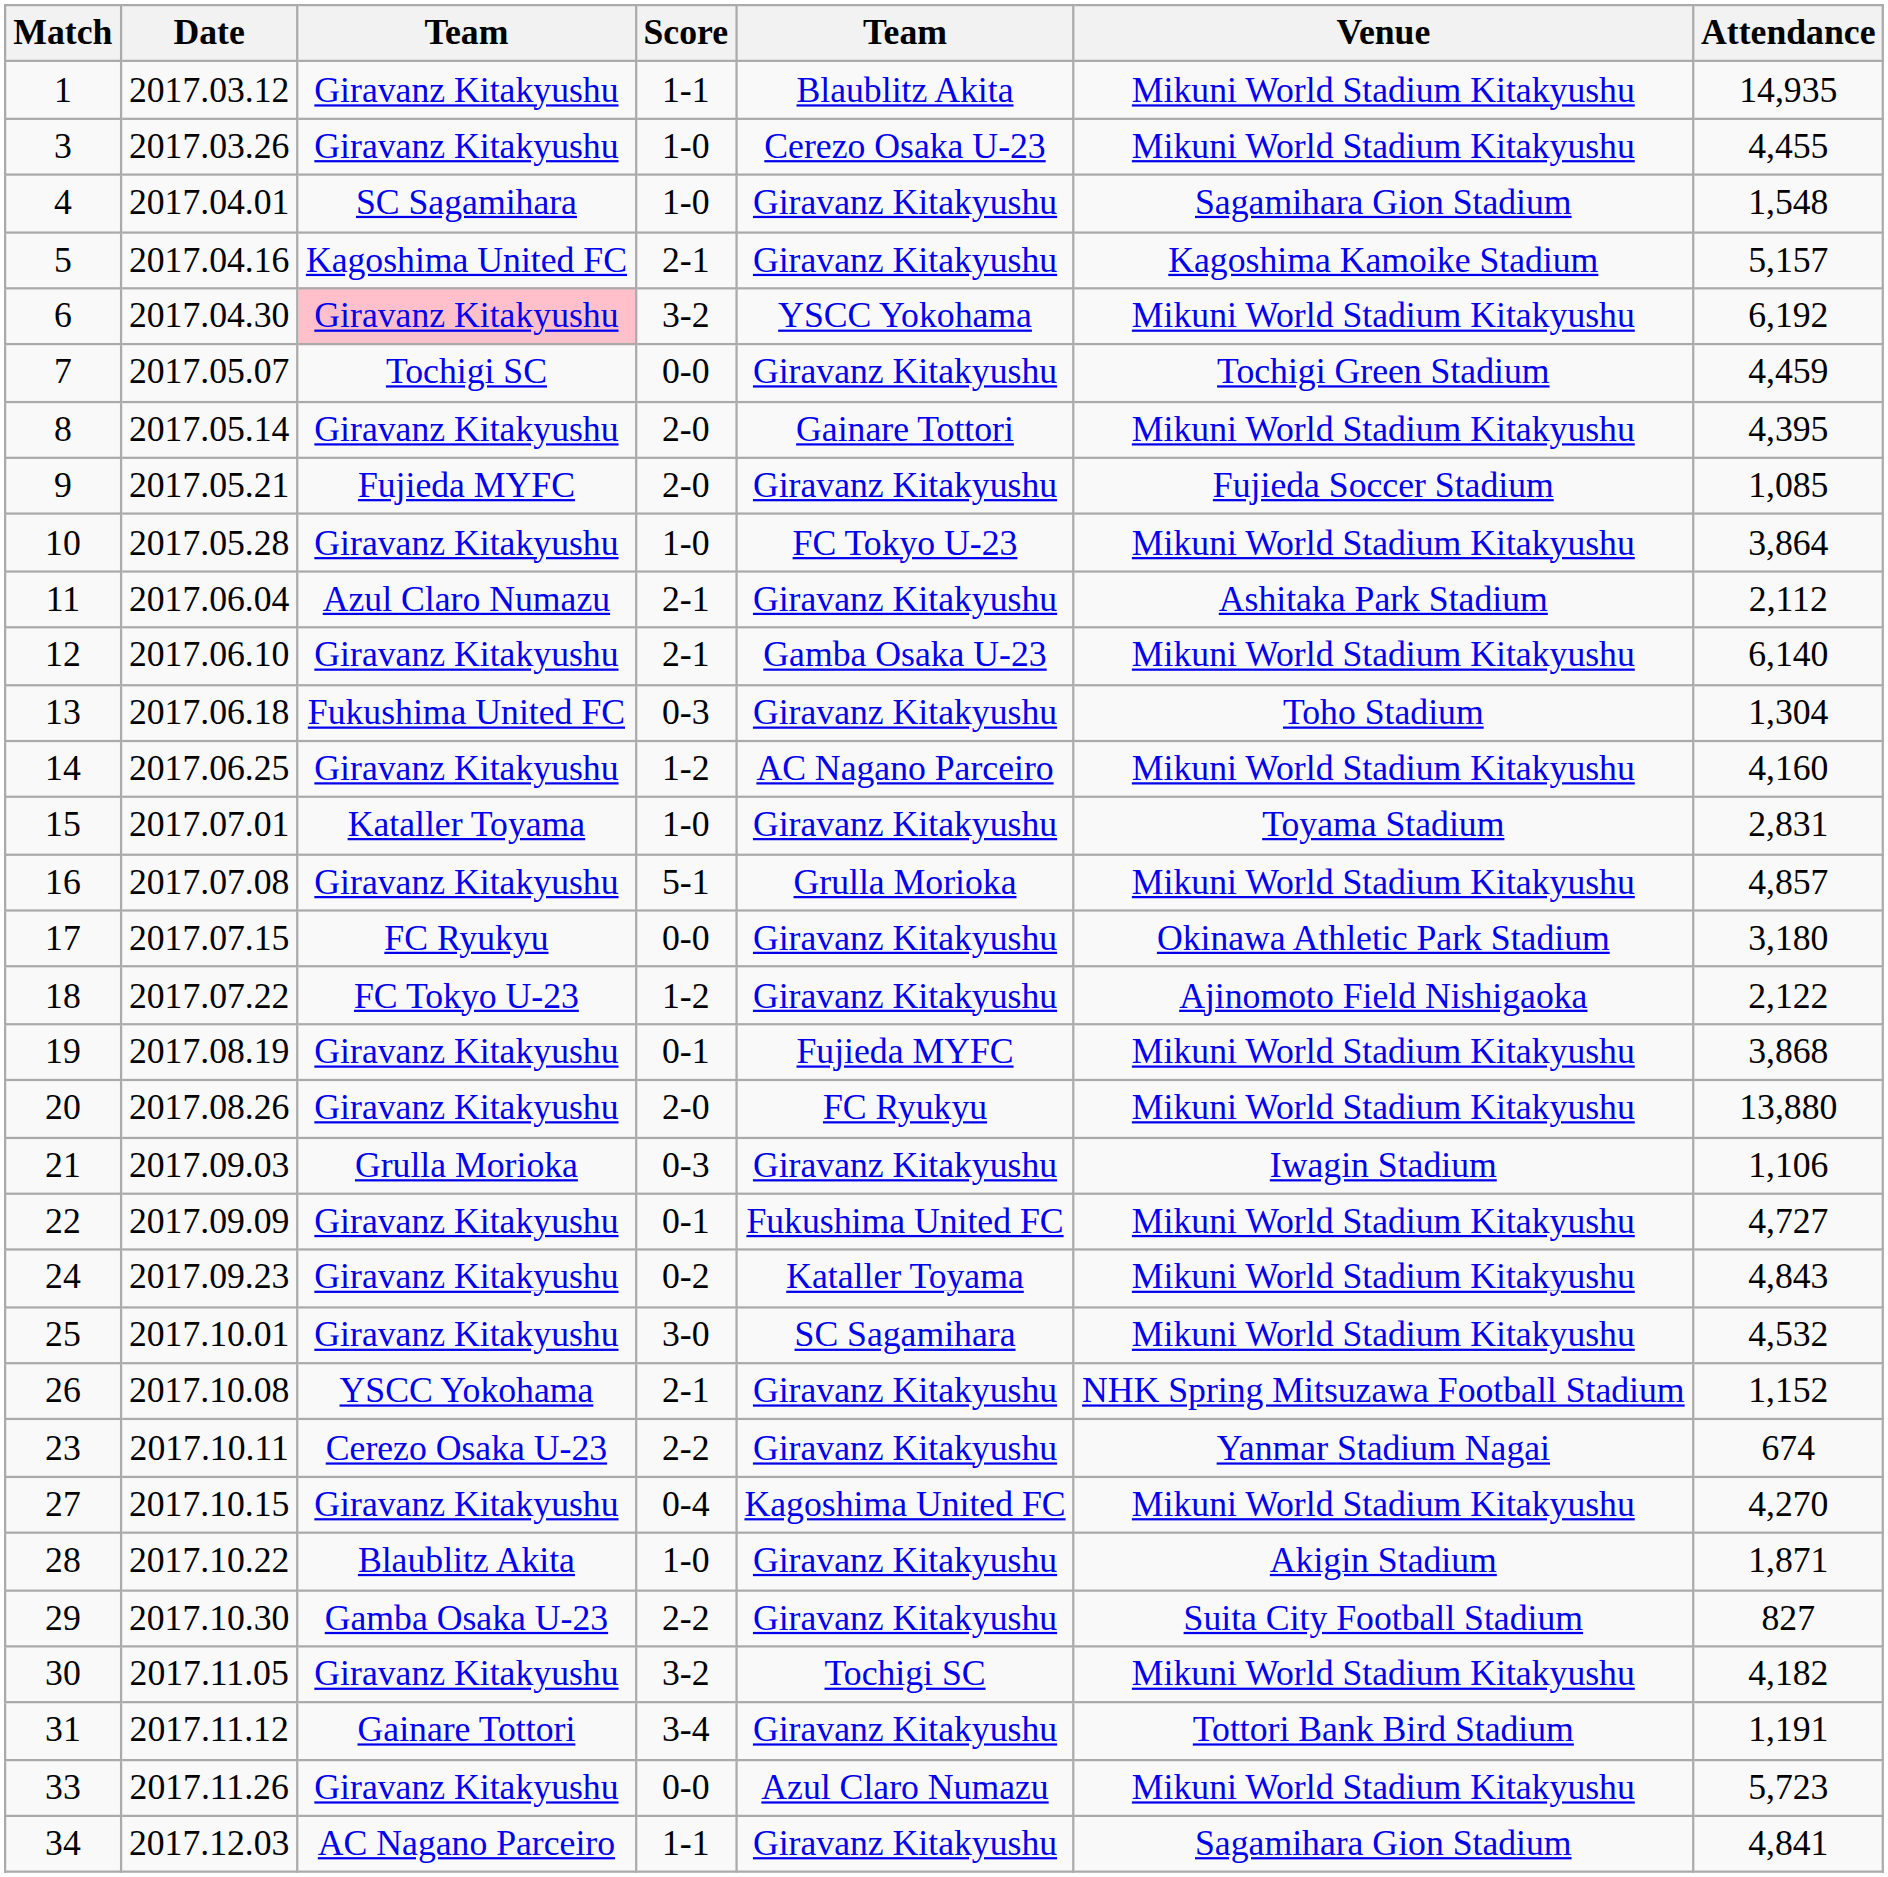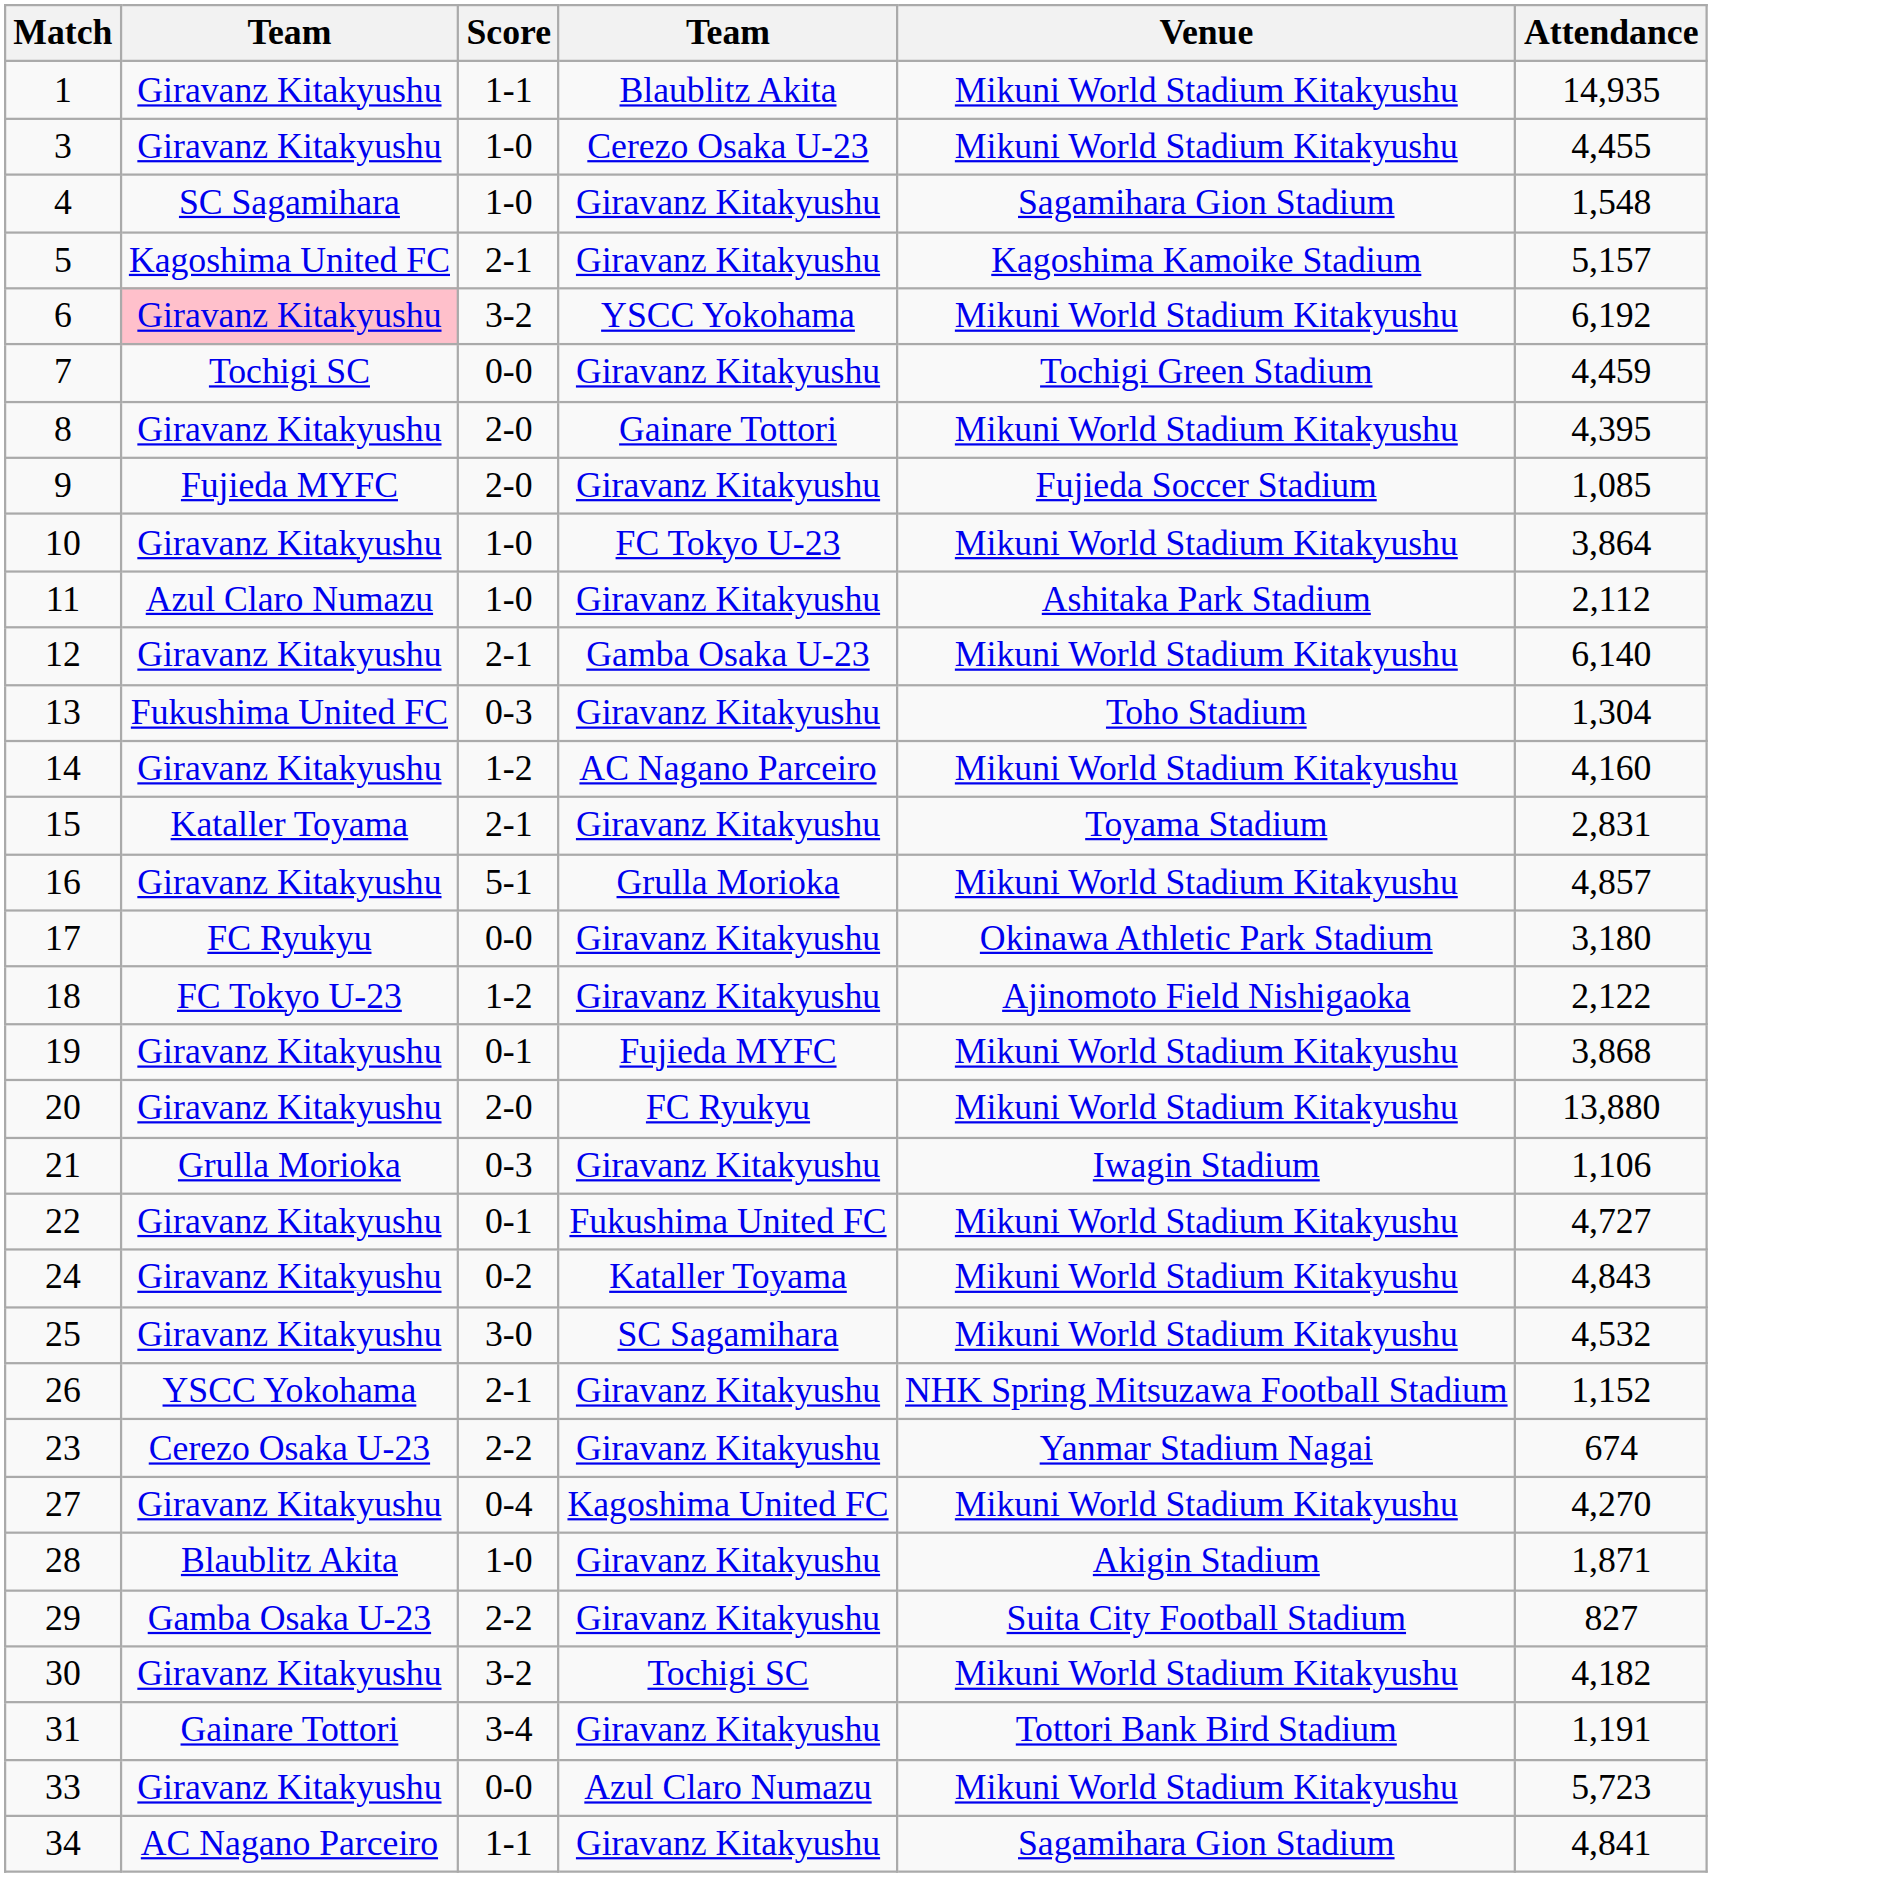- column: Date | 2017.03.12 | 2017.03.26 | 2017.04.01 | 2017.04.16 | 2017.04.30 | 2017.05.07 | 2017.05.14 | 2017.05.21 | 2017.05.28 | 2017.06.04 | 2017.06.10 | 2017.06.18 | 2017.06.25 | 2017.07.01 | 2017.07.08 | 2017.07.15 | 2017.07.22 | 2017.08.19 | 2017.08.26 | 2017.09.03 | 2017.09.09 | 2017.09.23 | 2017.10.01 | 2017.10.08 | 2017.10.11 | 2017.10.15 | 2017.10.22 | 2017.10.30 | 2017.11.05 | 2017.11.12 | 2017.11.26 | 2017.12.03
11 | Score: 2-1 -> 1-0
15 | Score: 1-0 -> 2-1
